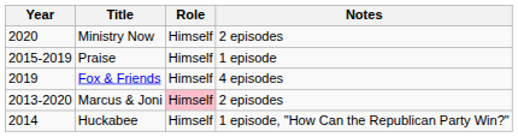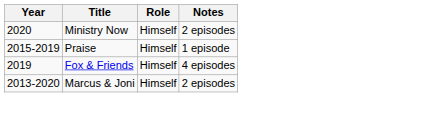Marcus & Joni | Role: pink background -> no background
- row: 2014 | Huckabee | Himself | 1 episode, "How Can the Republican Party Win?"
